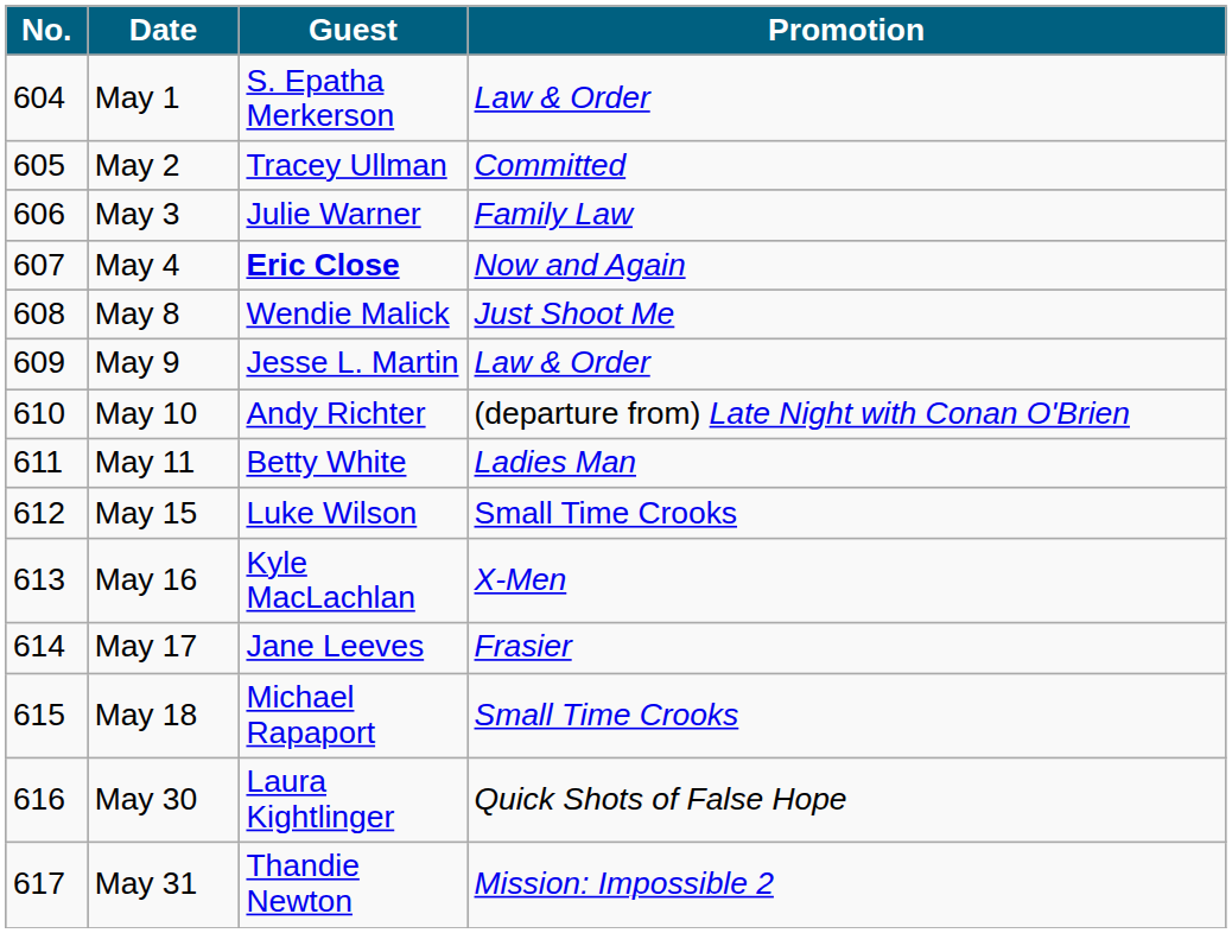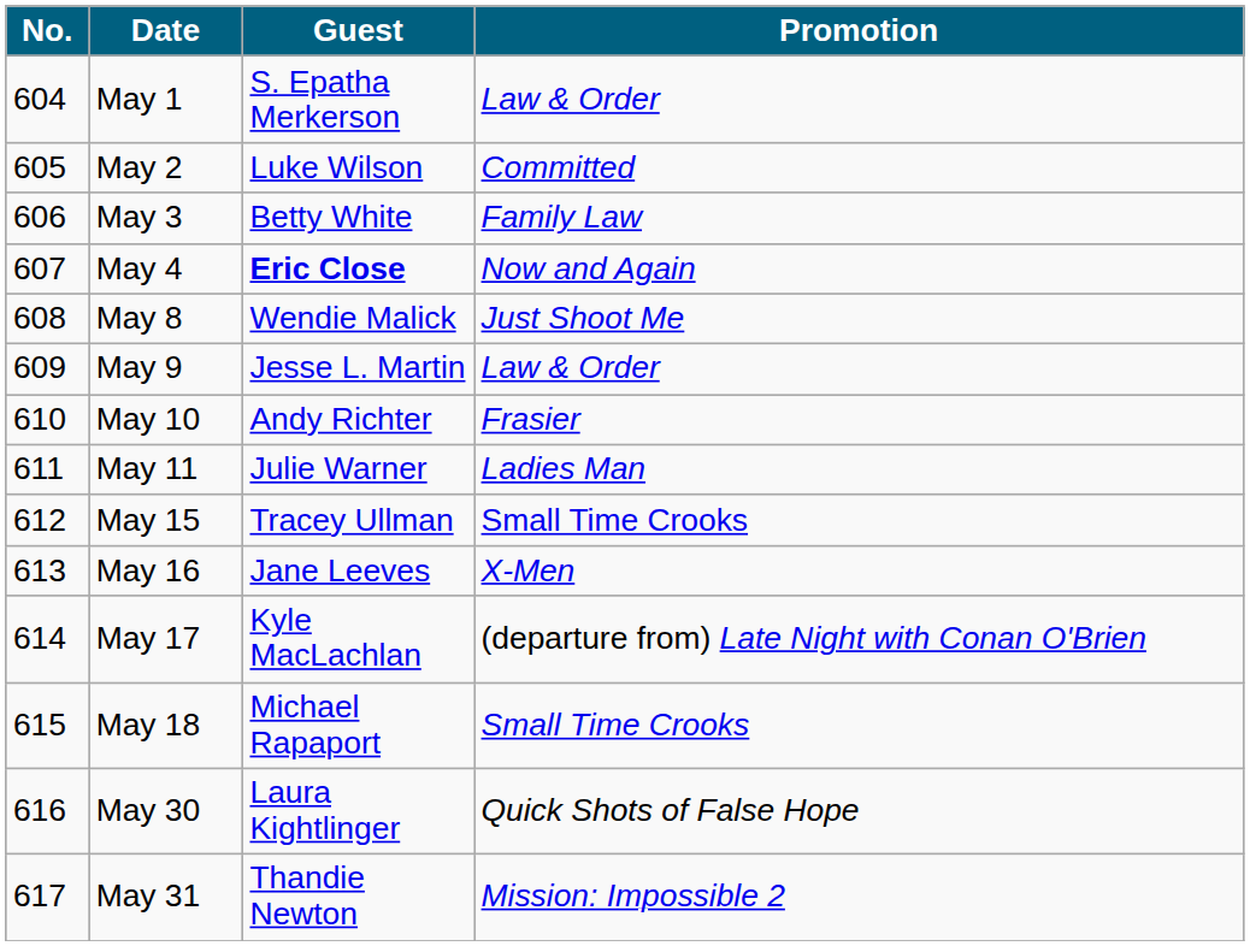May 2 | Guest: Tracey Ullman -> Luke Wilson
May 3 | Guest: Julie Warner -> Betty White
May 10 | Promotion: (departure from) Late Night with Conan O'Brien -> Frasier
May 11 | Guest: Betty White -> Julie Warner
May 15 | Guest: Luke Wilson -> Tracey Ullman
May 16 | Guest: Kyle MacLachlan -> Jane Leeves
May 17 | Guest: Jane Leeves -> Kyle MacLachlan
May 17 | Promotion: Frasier -> (departure from) Late Night with Conan O'Brien
